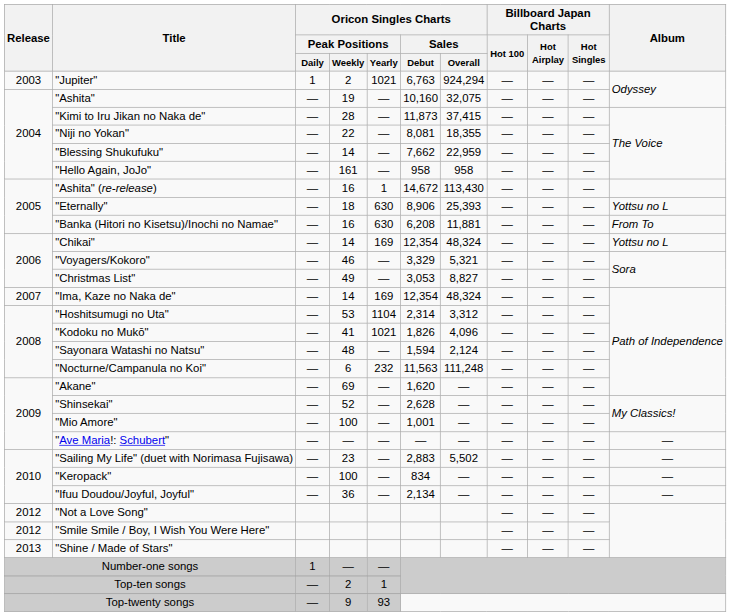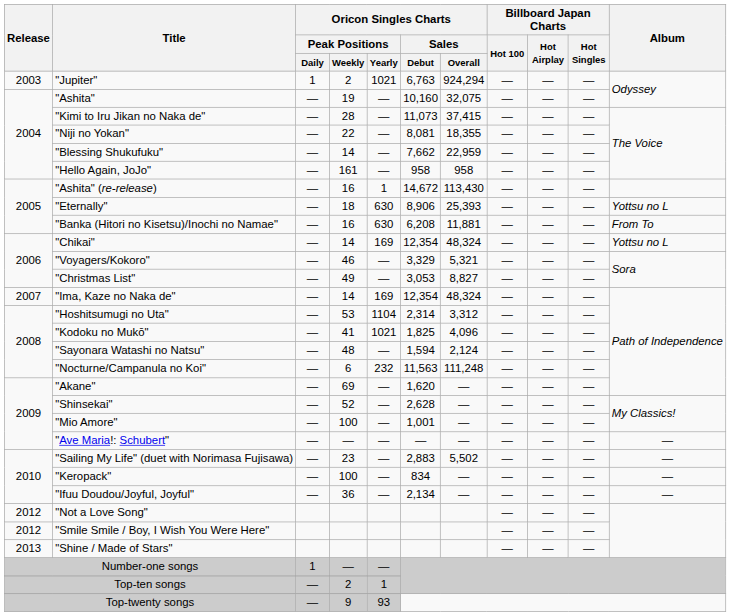"Kimi to Iru Jikan no Naka de" | Oricon Singles Charts / Sales / Debut: 11,873 -> 11,073
"Kodoku no Mukō" | Oricon Singles Charts / Sales / Debut: 1,826 -> 1,825
